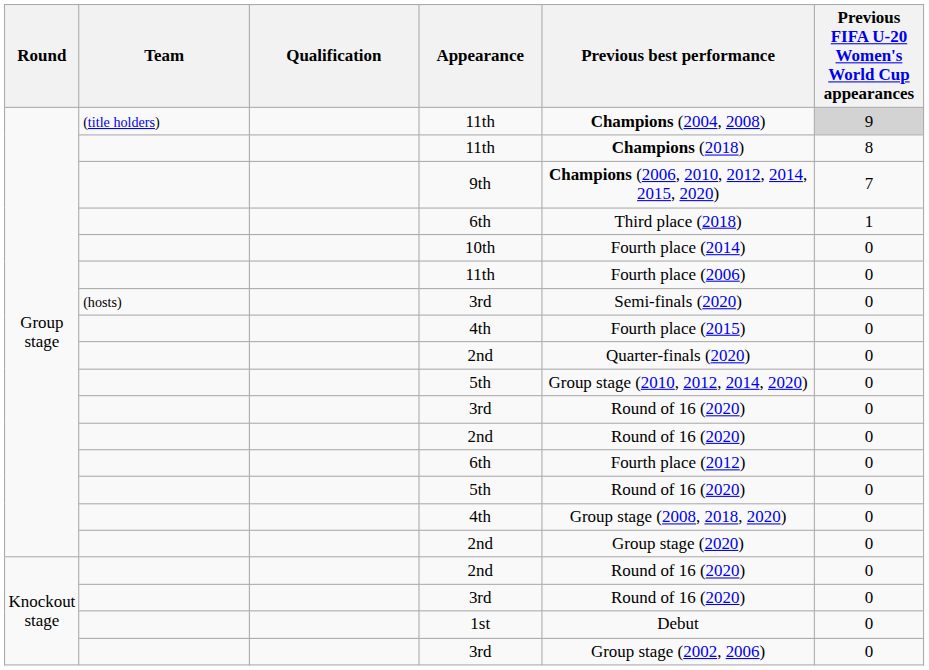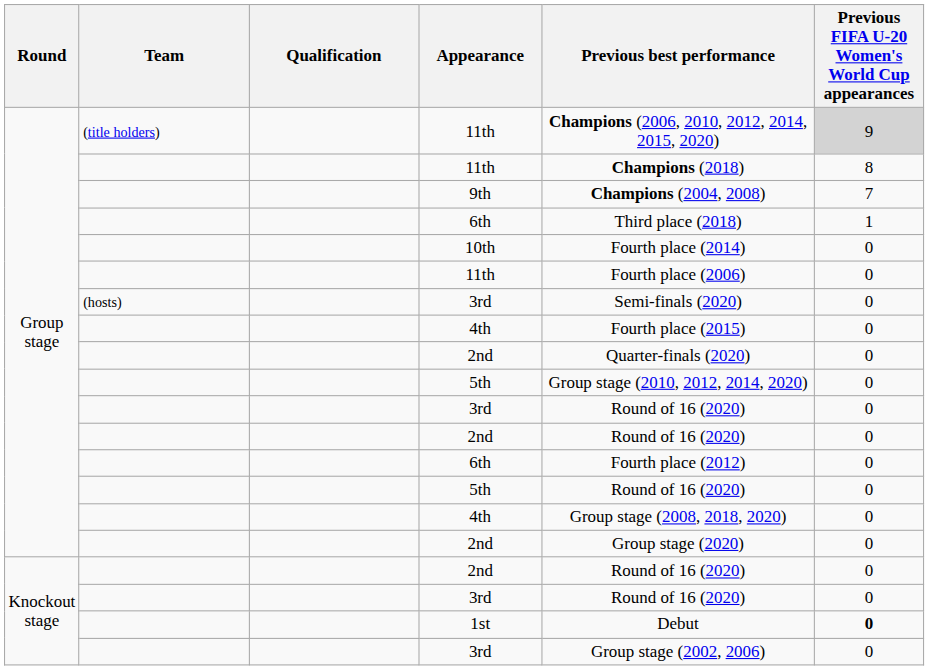(title holders) / 11th | Previous best performance: Champions (2004, 2008) -> Champions (2006, 2010, 2012, 2014, 2015, 2020)
9th | Previous best performance: Champions (2006, 2010, 2012, 2014, 2015, 2020) -> Champions (2004, 2008)
1st | Previous FIFA U-20 Women's World Cup appearances: normal -> bold
